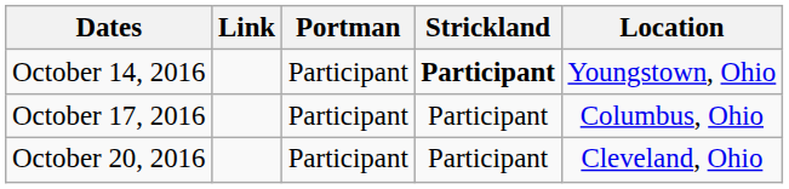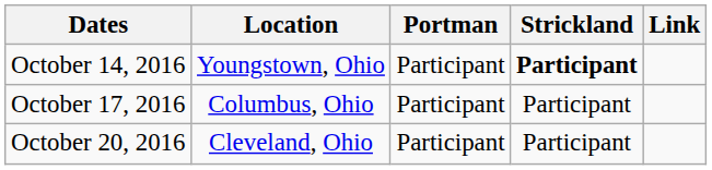columns swapped: Location <-> Link
